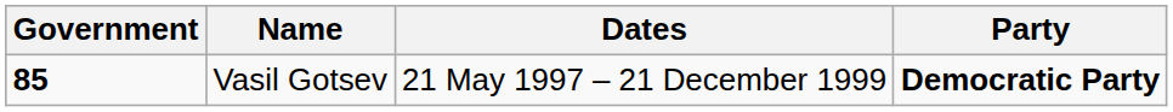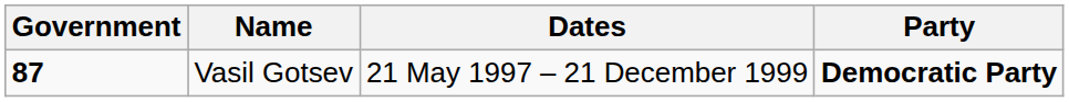Vasil Gotsev | Government: 85 -> 87
